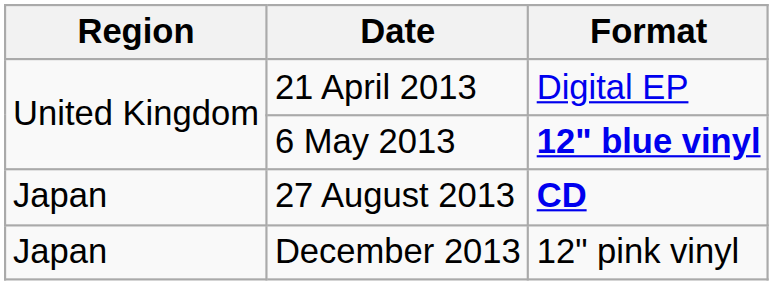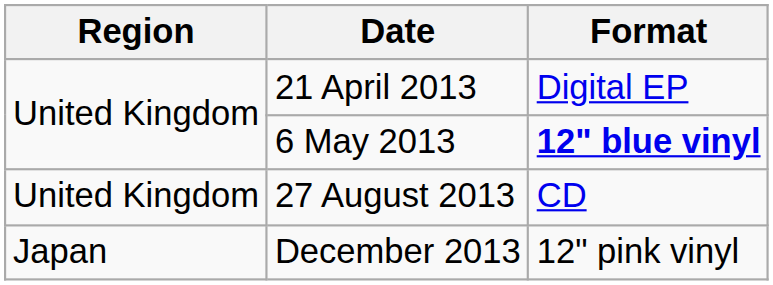27 August 2013 | Region: Japan -> United Kingdom
27 August 2013 | Format: bold -> normal
